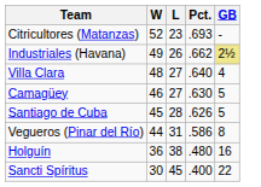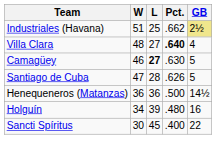- row: Citricultores (Matanzas) | 52 | 23 | .693 | -
Industriales (Havana) | W: 49 -> 51
Industriales (Havana) | L: 26 -> 25
Villa Clara | Pct.: normal -> bold
Camagüey | L: normal -> bold
Santiago de Cuba | W: 45 -> 47
- row: Vegueros (Pinar del Río) | 44 | 31 | .586 | 8
+ row: Henequeneros (Matanzas) | 36 | 36 | .500 | 14½
Holguín | W: 36 -> 34
Holguín | L: 38 -> 39
